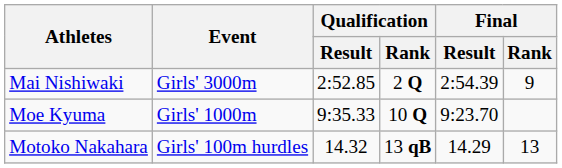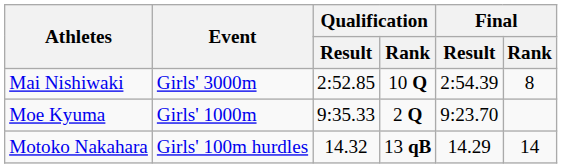Mai Nishiwaki | Qualification / Rank: 2 Q -> 10 Q
Mai Nishiwaki | Final / Rank: 9 -> 8
Moe Kyuma | Qualification / Rank: 10 Q -> 2 Q
Motoko Nakahara | Final / Rank: 13 -> 14
